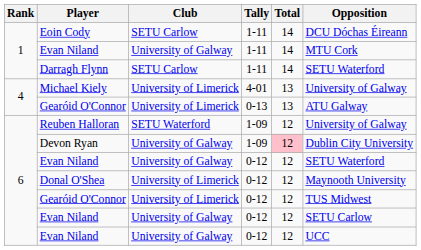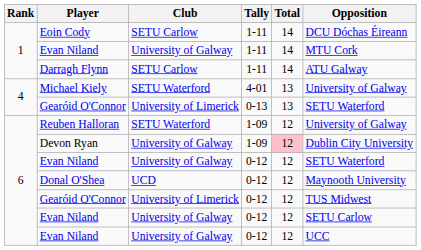Darragh Flynn | Opposition: SETU Waterford -> ATU Galway
Michael Kiely | Club: University of Limerick -> SETU Waterford
Gearóid O'Connor / 0-13 | Opposition: ATU Galway -> SETU Waterford
Donal O'Shea | Club: University of Limerick -> UCD
